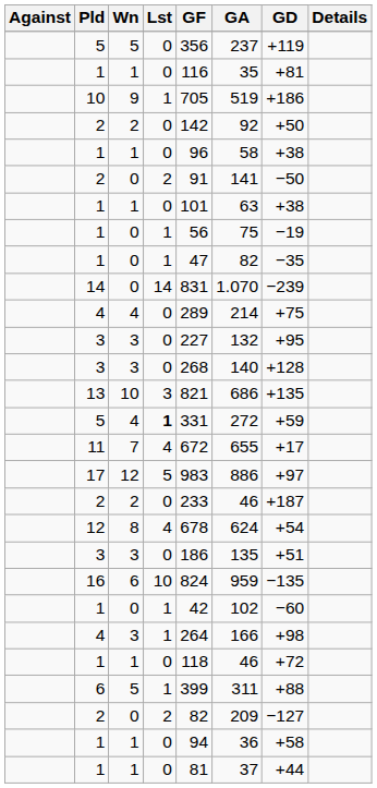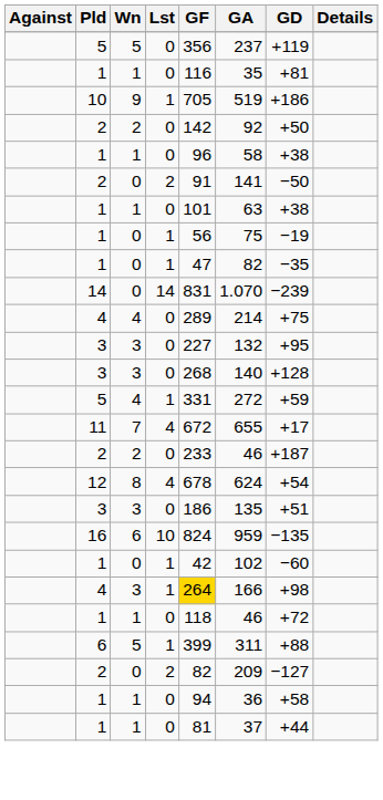- row: 13 | 10 | 3 | 821 | 686 | +135
5 / 4 | Lst: bold -> normal
- row: 17 | 12 | 5 | 983 | 886 | +97
4 / 3 | GF: no background -> gold background
